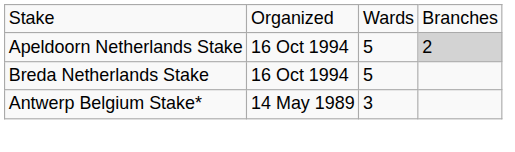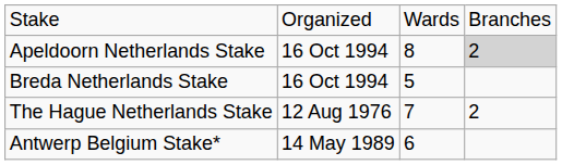Apeldoorn Netherlands Stake | column 3: 5 -> 8
+ row: The Hague Netherlands Stake | 12 Aug 1976 | 7 | 2
Antwerp Belgium Stake* | column 3: 3 -> 6
